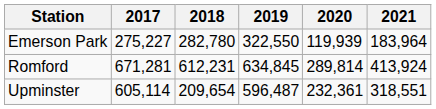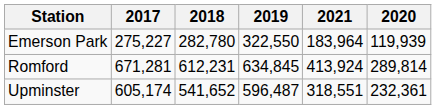columns swapped: 2020 <-> 2021
Upminster | 2017: 605,114 -> 605,174
Upminster | 2018: 209,654 -> 541,652
